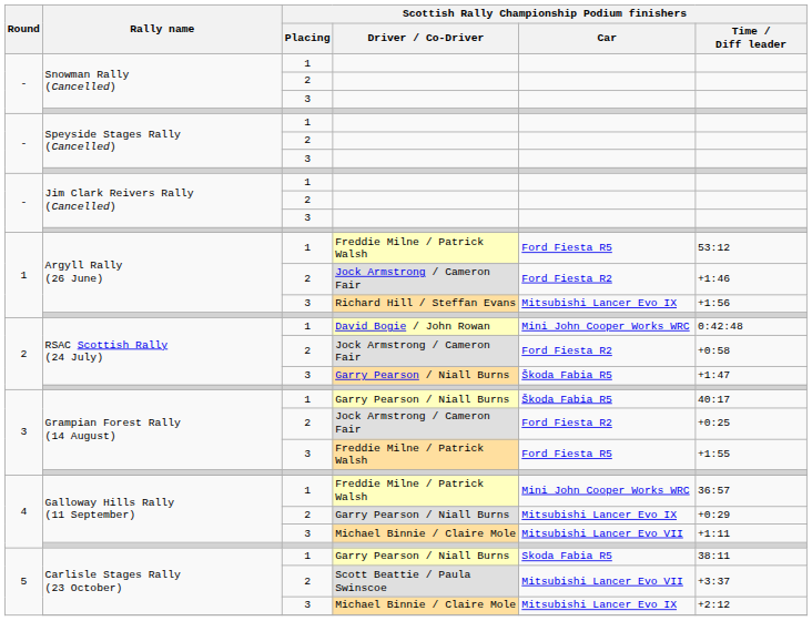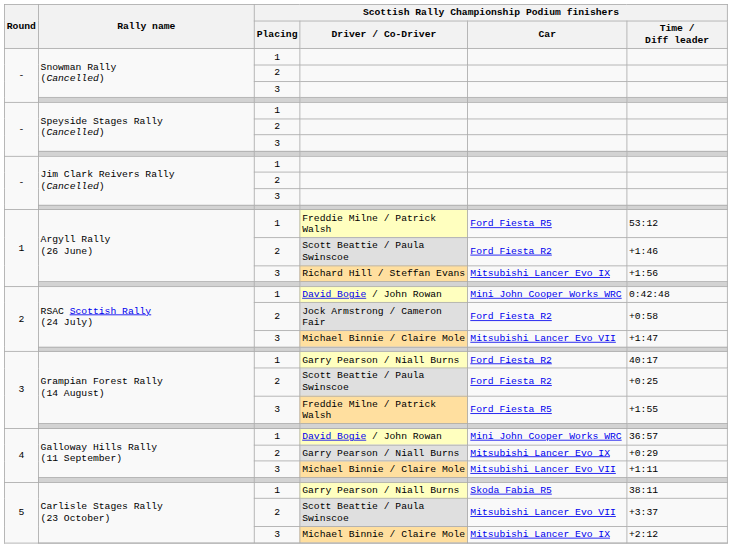Argyll Rally (26 June) / 2 | column 4: Jock Armstrong / Cameron Fair -> Scott Beattie / Paula Swinscoe
RSAC Scottish Rally (24 July) / 3 | column 4: Garry Pearson / Niall Burns -> Michael Binnie / Claire Mole
RSAC Scottish Rally (24 July) / 3 | Scottish Rally Championship Podium finishers / Car: Škoda Fabia R5 -> Mitsubishi Lancer Evo VII
Grampian Forest Rally (14 August) / 1 | Scottish Rally Championship Podium finishers / Car: Škoda Fabia R5 -> Ford Fiesta R2
Grampian Forest Rally (14 August) / 2 | column 4: Jock Armstrong / Cameron Fair -> Scott Beattie / Paula Swinscoe
Galloway Hills Rally (11 September) / 1 | column 4: Freddie Milne / Patrick Walsh -> David Bogie / John Rowan
